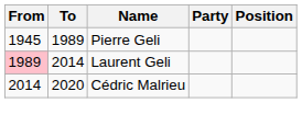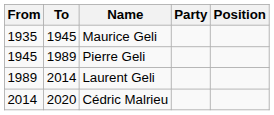+ row: 1935 | 1945 | Maurice Geli
Laurent Geli | From: pink background -> no background
